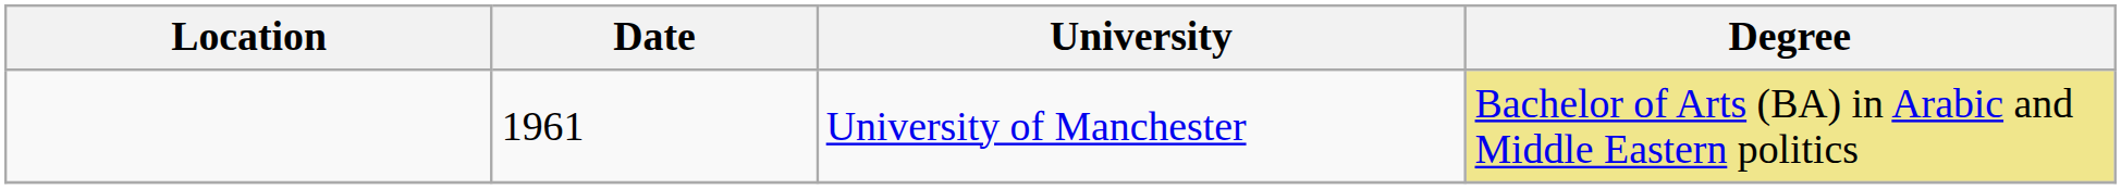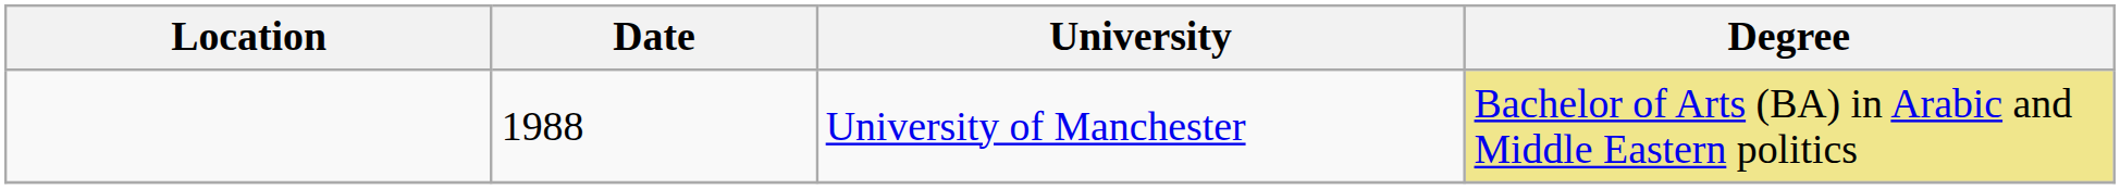University of Manchester | Date: 1961 -> 1988
